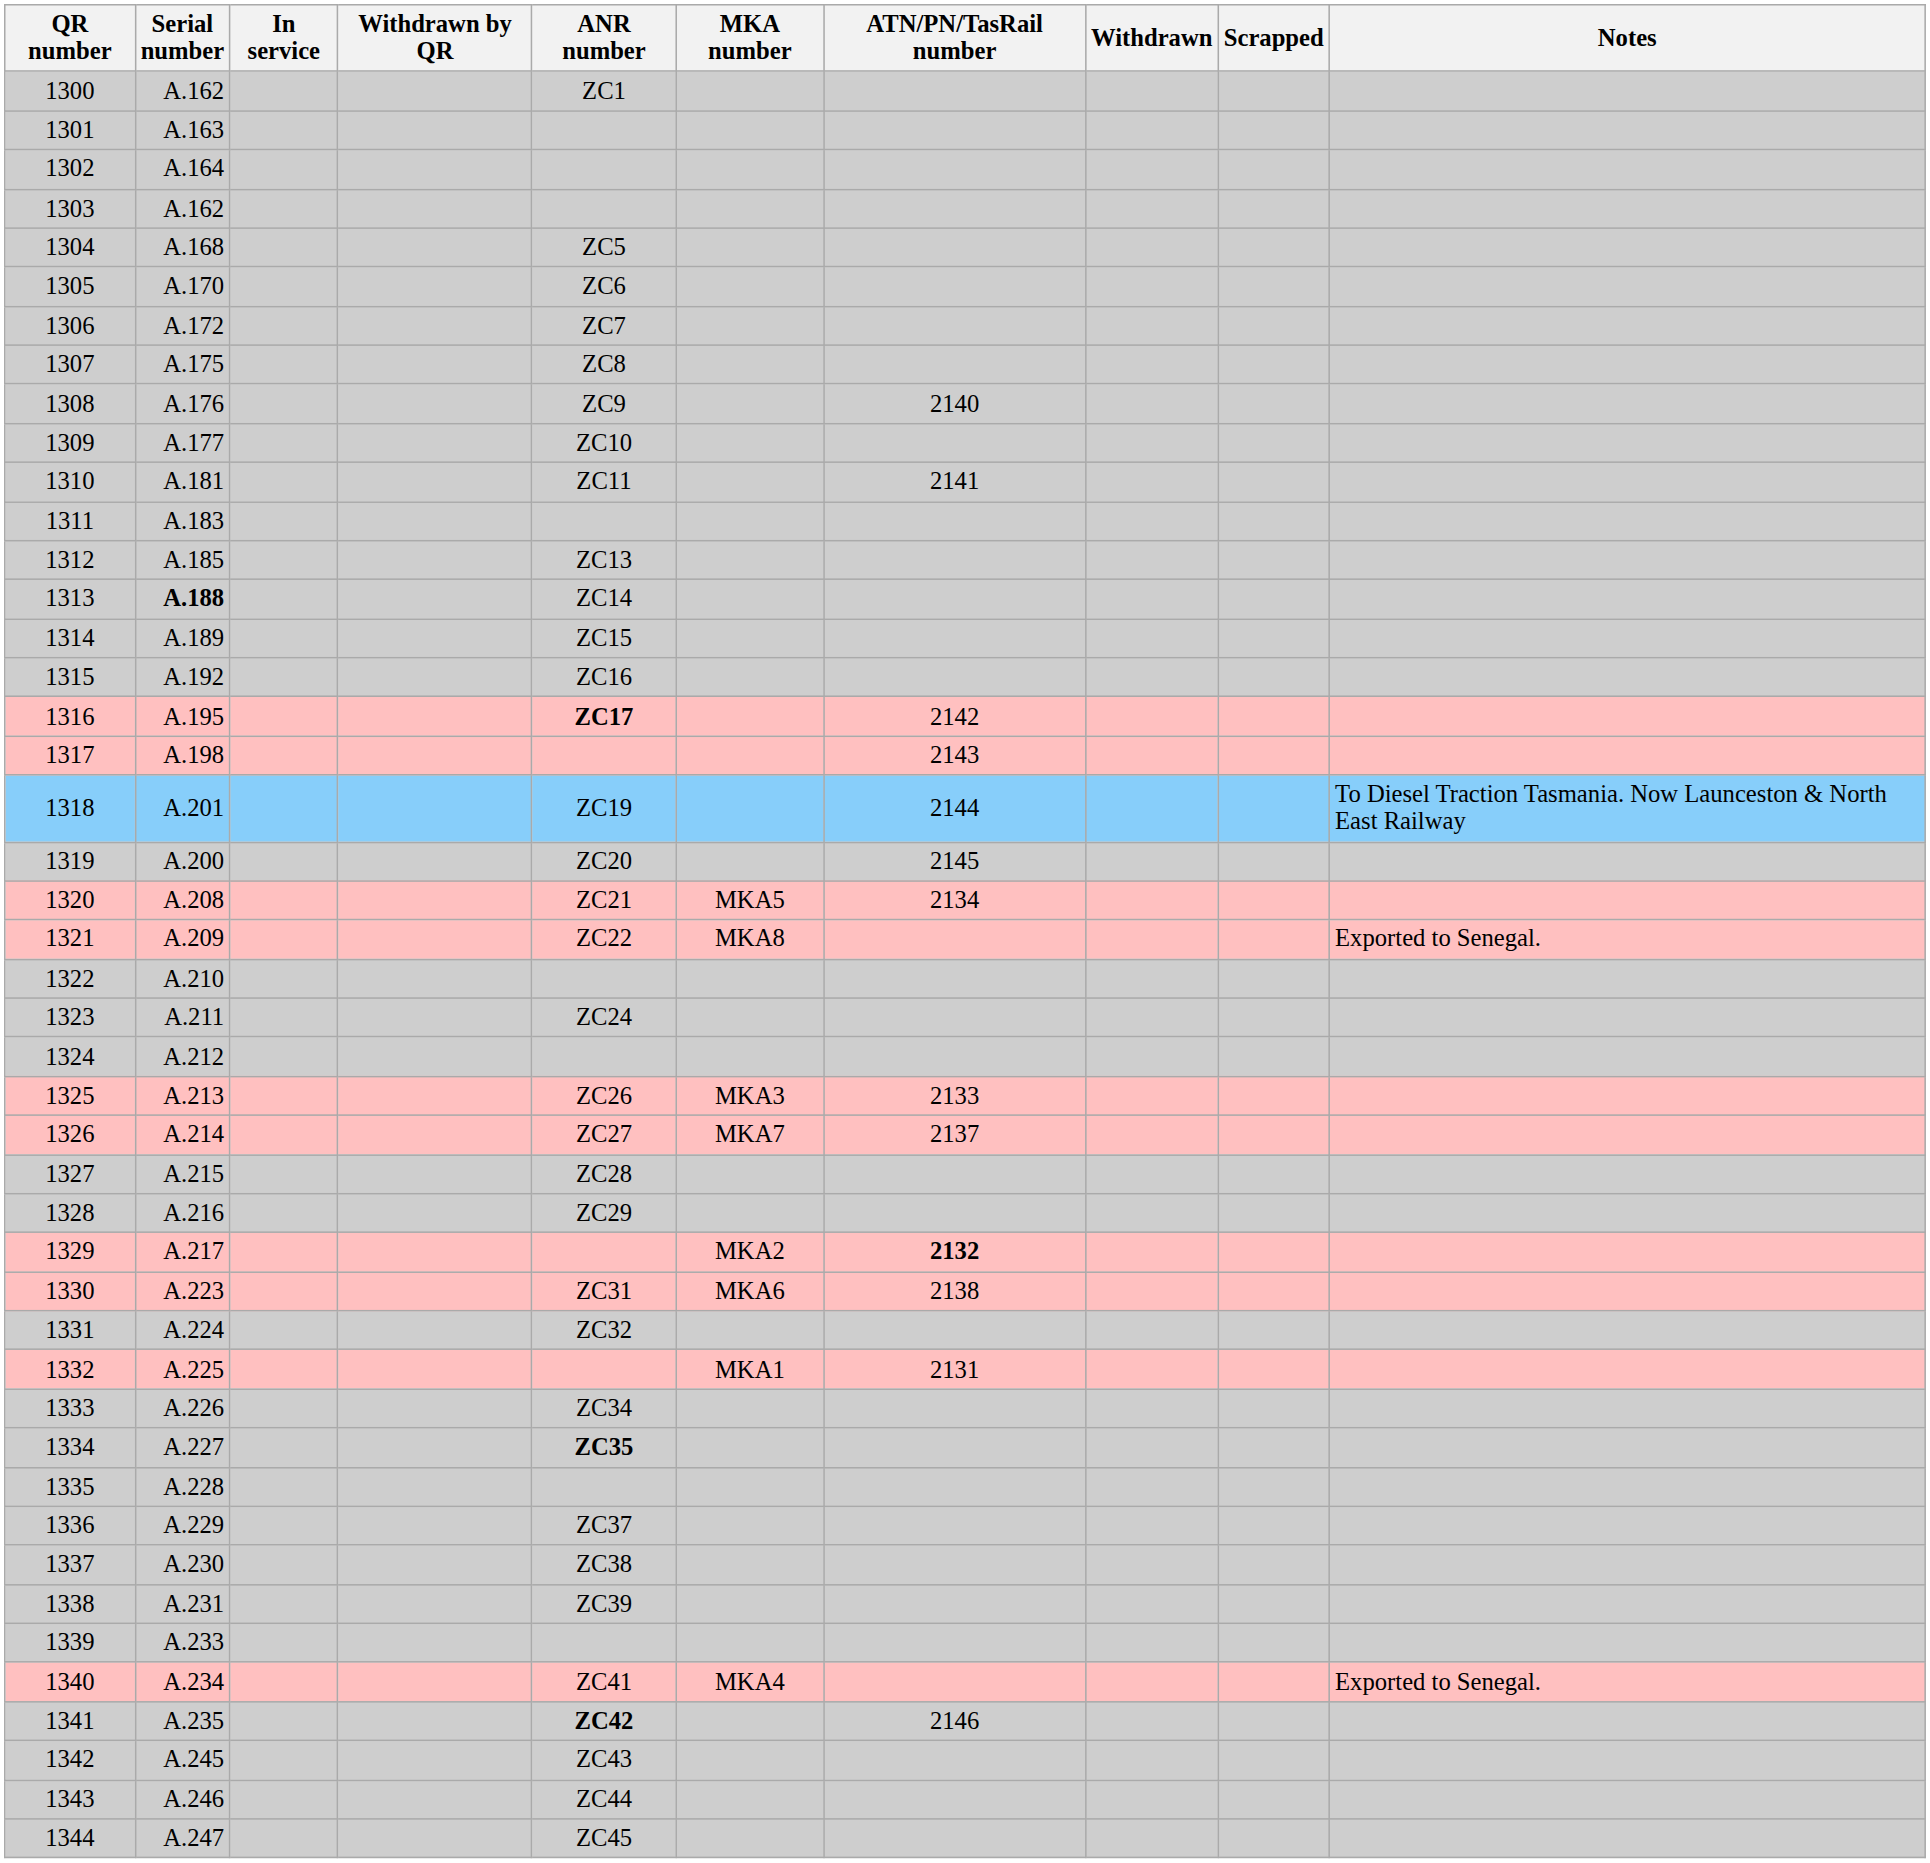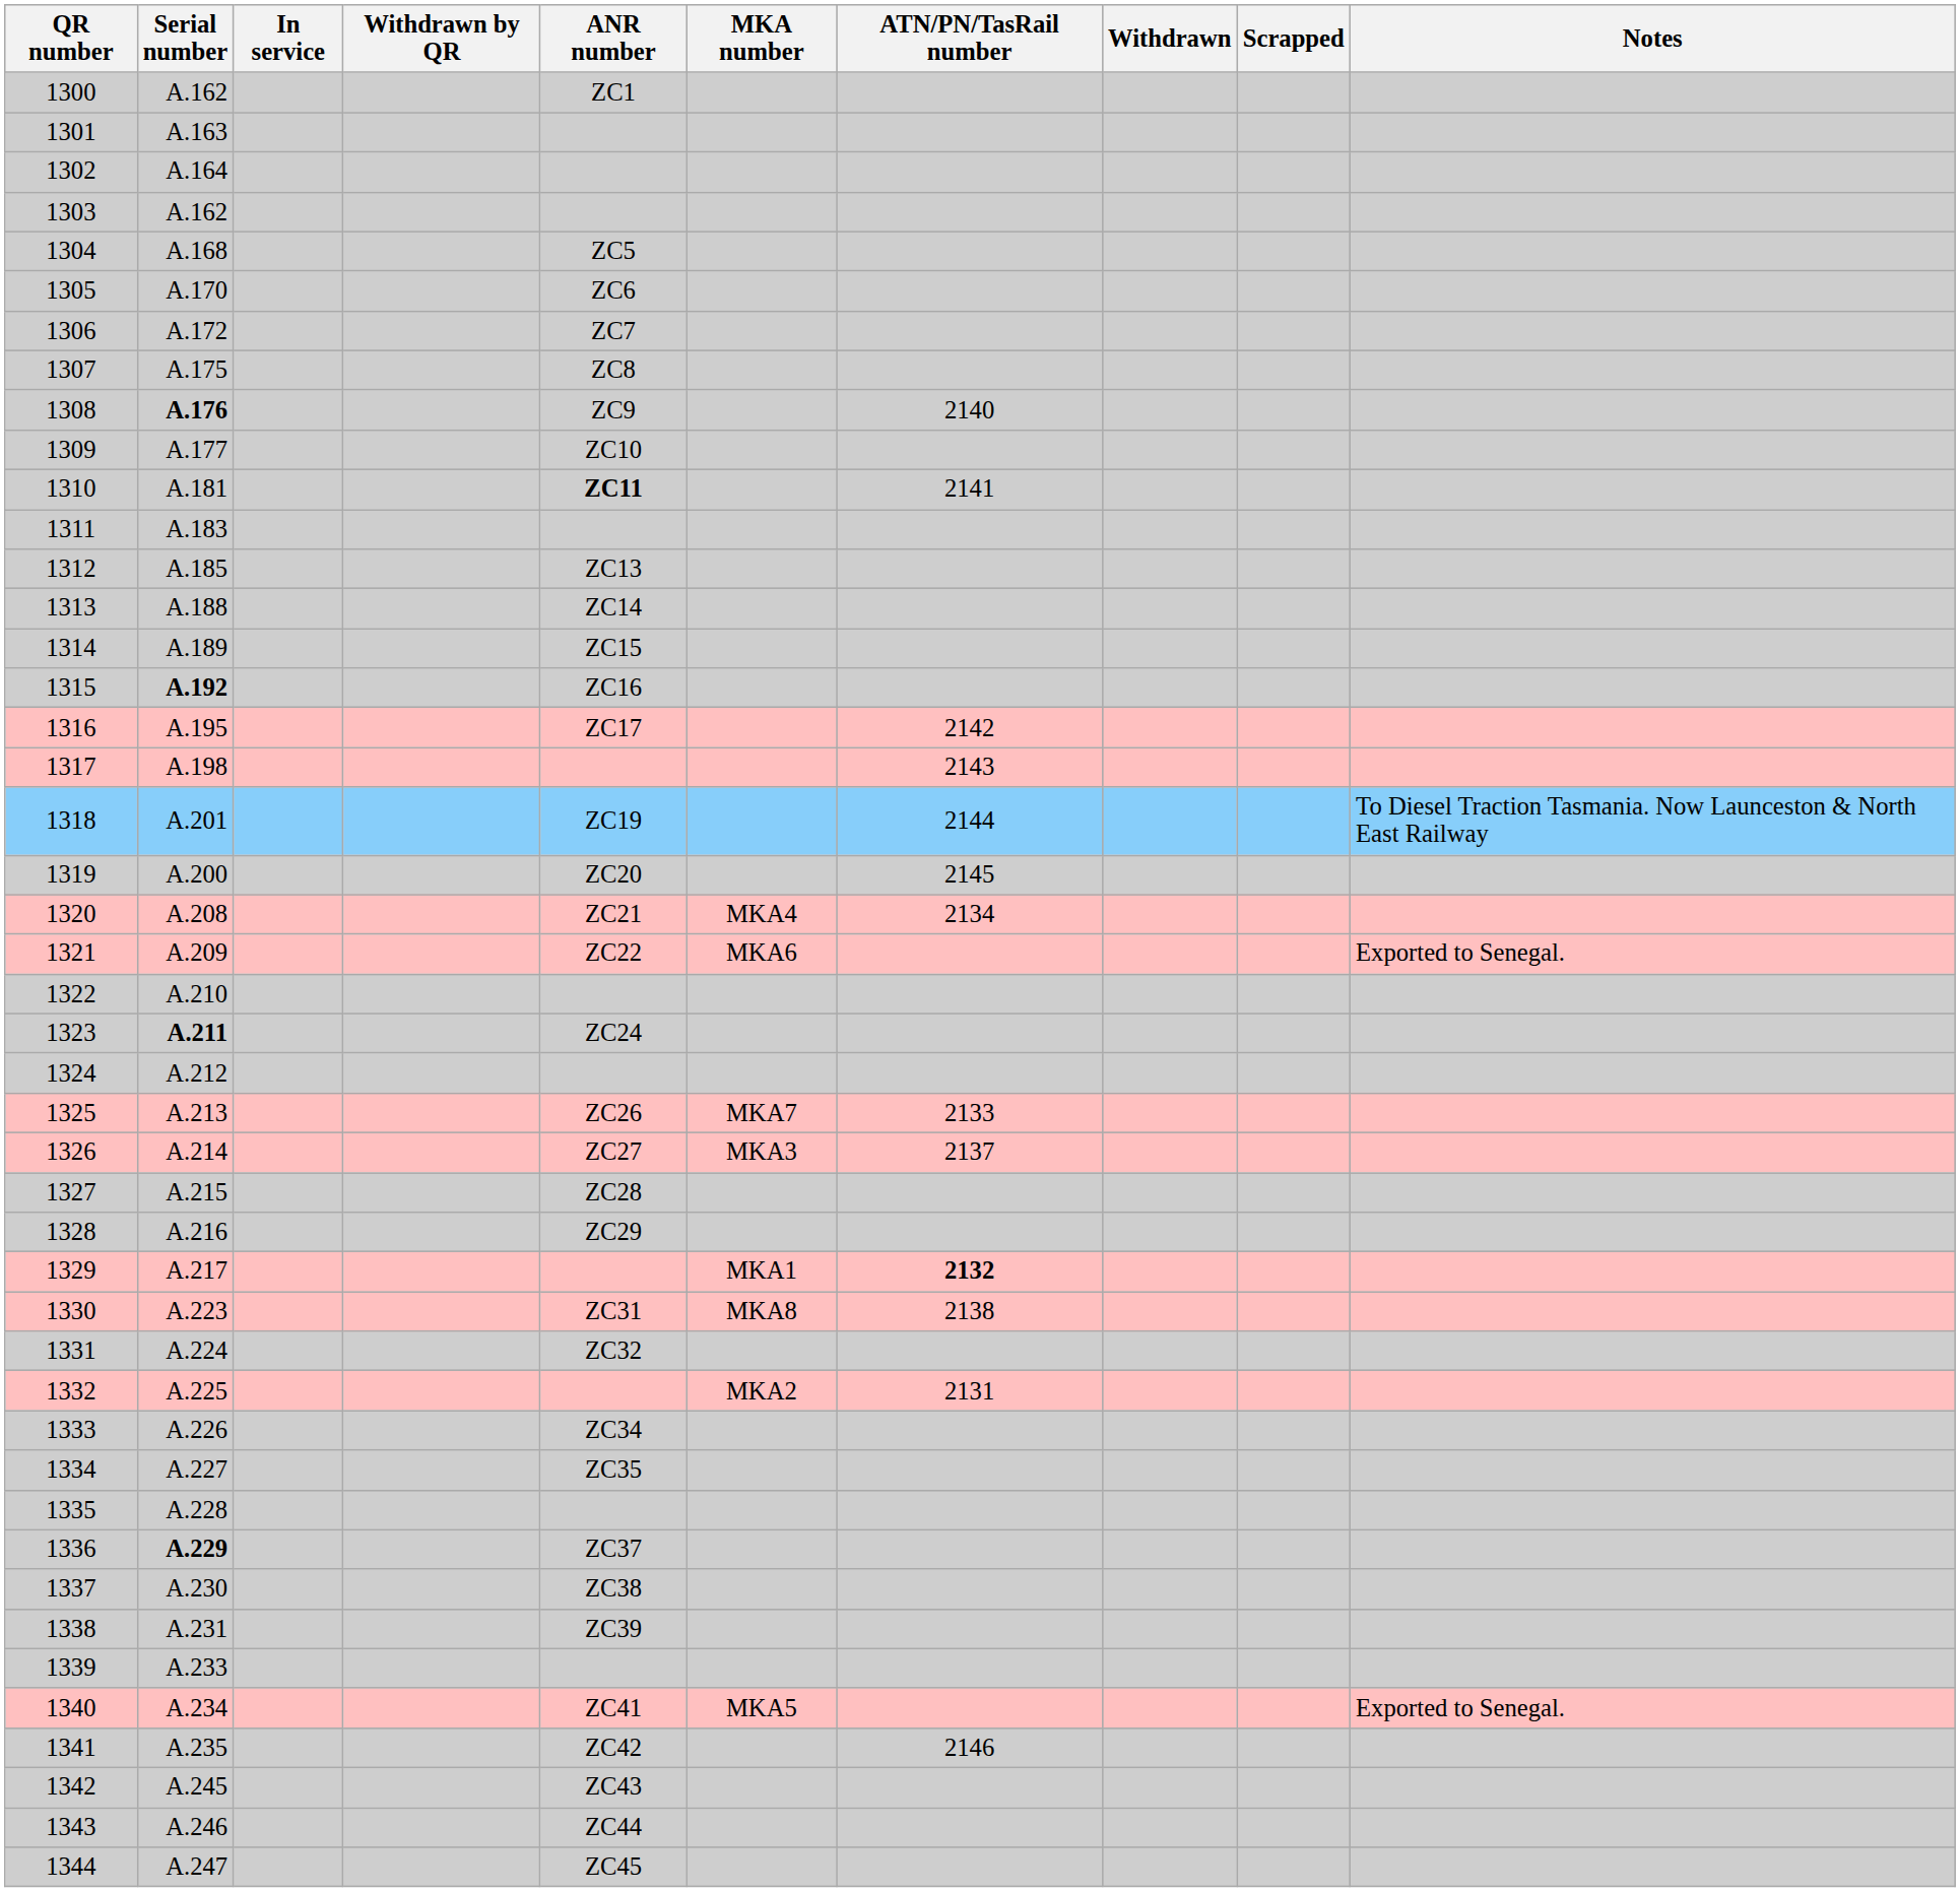1308 | Serial number: normal -> bold
1310 | ANR number: normal -> bold
1313 | Serial number: bold -> normal
1315 | Serial number: normal -> bold
1316 | ANR number: bold -> normal
1320 | MKA number: MKA5 -> MKA4
1321 | MKA number: MKA8 -> MKA6
1323 | Serial number: normal -> bold
1325 | MKA number: MKA3 -> MKA7
1326 | MKA number: MKA7 -> MKA3
1329 | MKA number: MKA2 -> MKA1
1330 | MKA number: MKA6 -> MKA8
1332 | MKA number: MKA1 -> MKA2
1334 | ANR number: bold -> normal
1336 | Serial number: normal -> bold
1340 | MKA number: MKA4 -> MKA5
1341 | ANR number: bold -> normal
